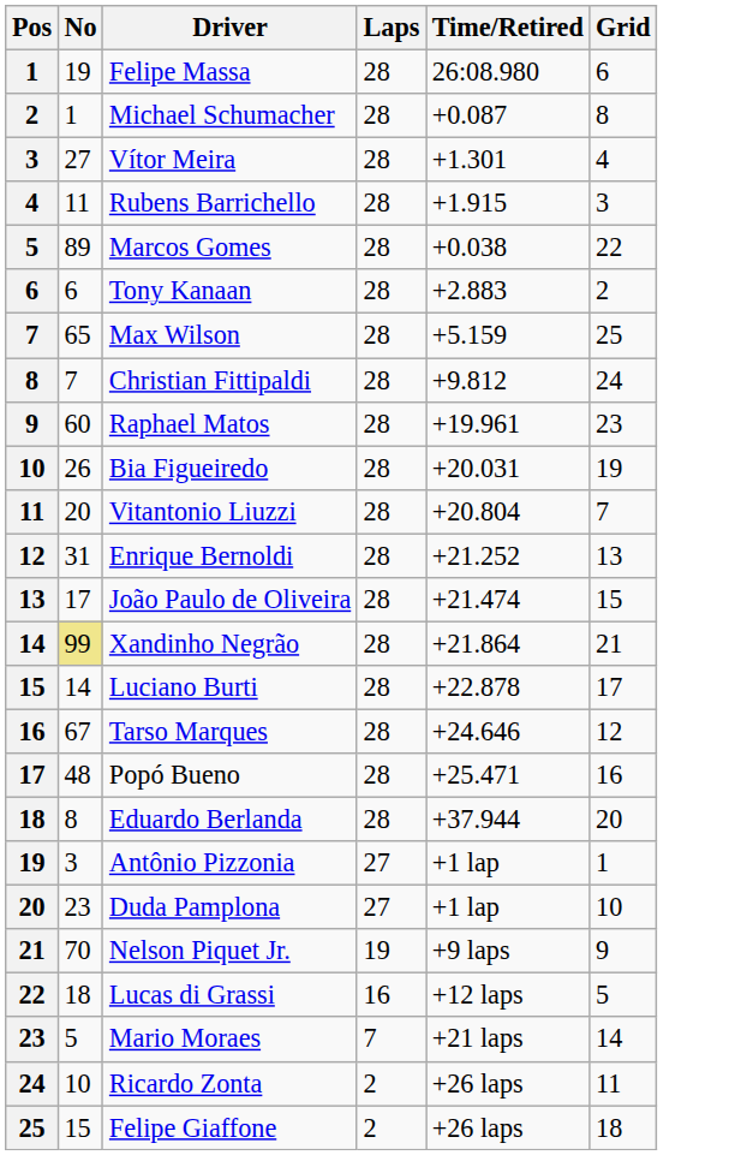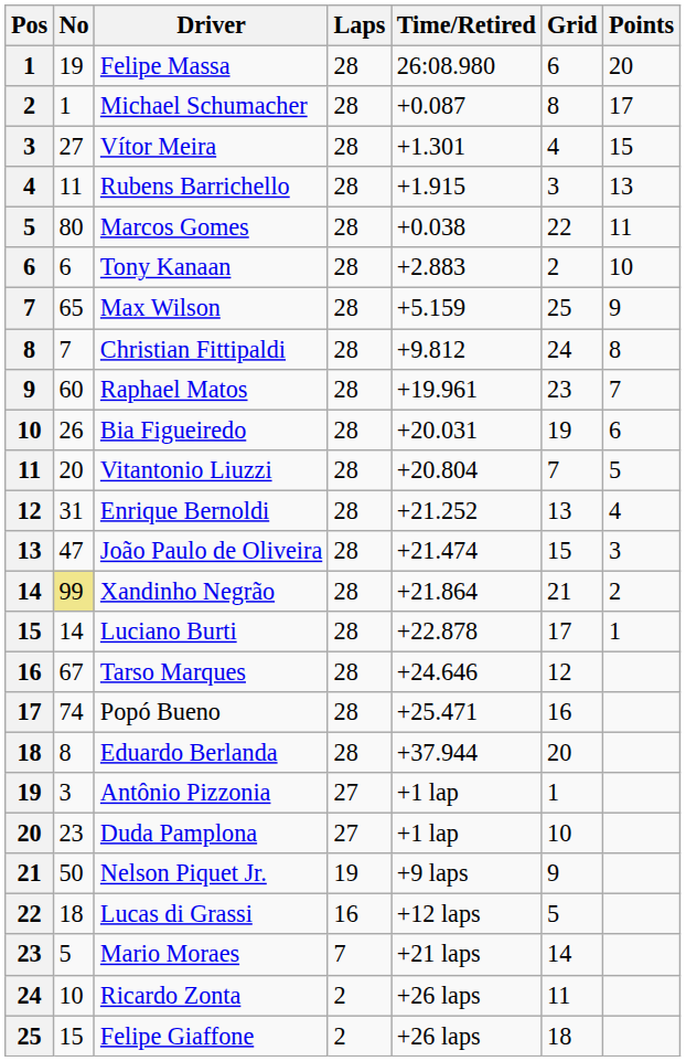+ column: Points | 20 | 17 | 15 | 13 | 11 | 10 | 9 | 8 | 7 | 6 | 5 | 4 | 3 | 2 | 1
Marcos Gomes | No: 89 -> 80
João Paulo de Oliveira | No: 17 -> 47
Popó Bueno | No: 48 -> 74
Nelson Piquet Jr. | No: 70 -> 50
